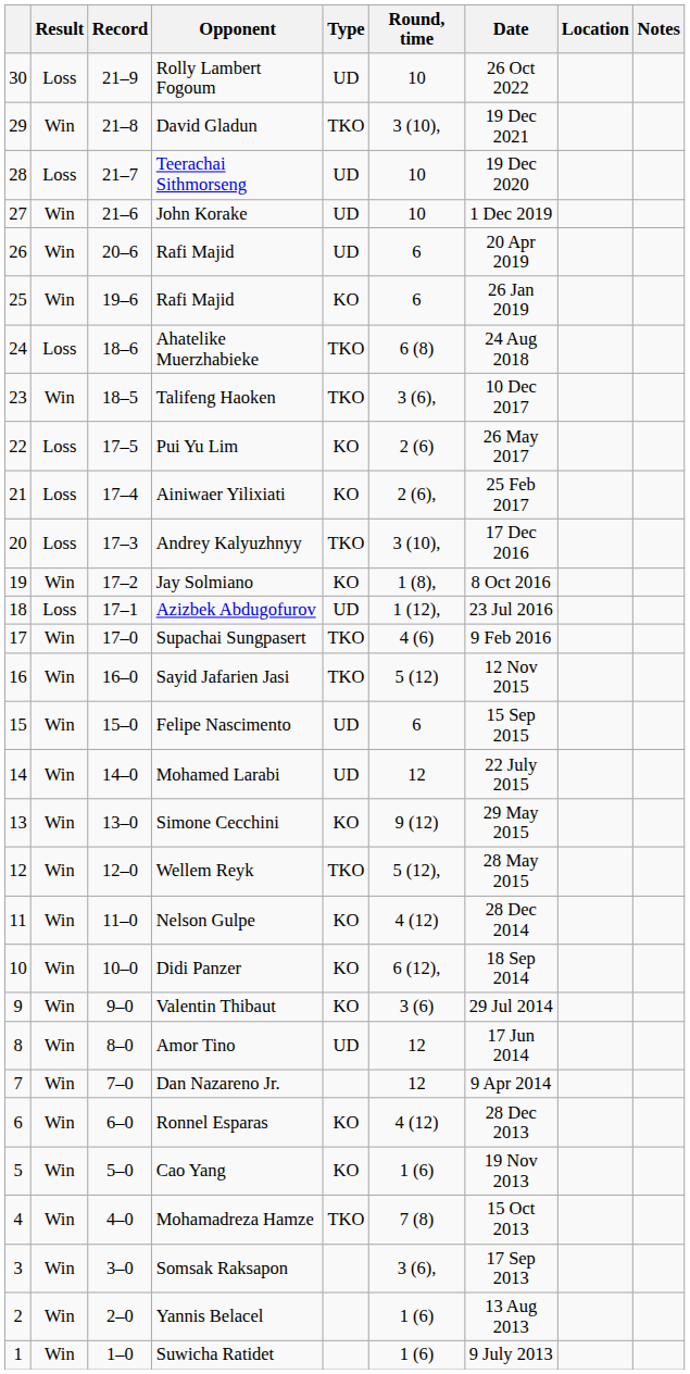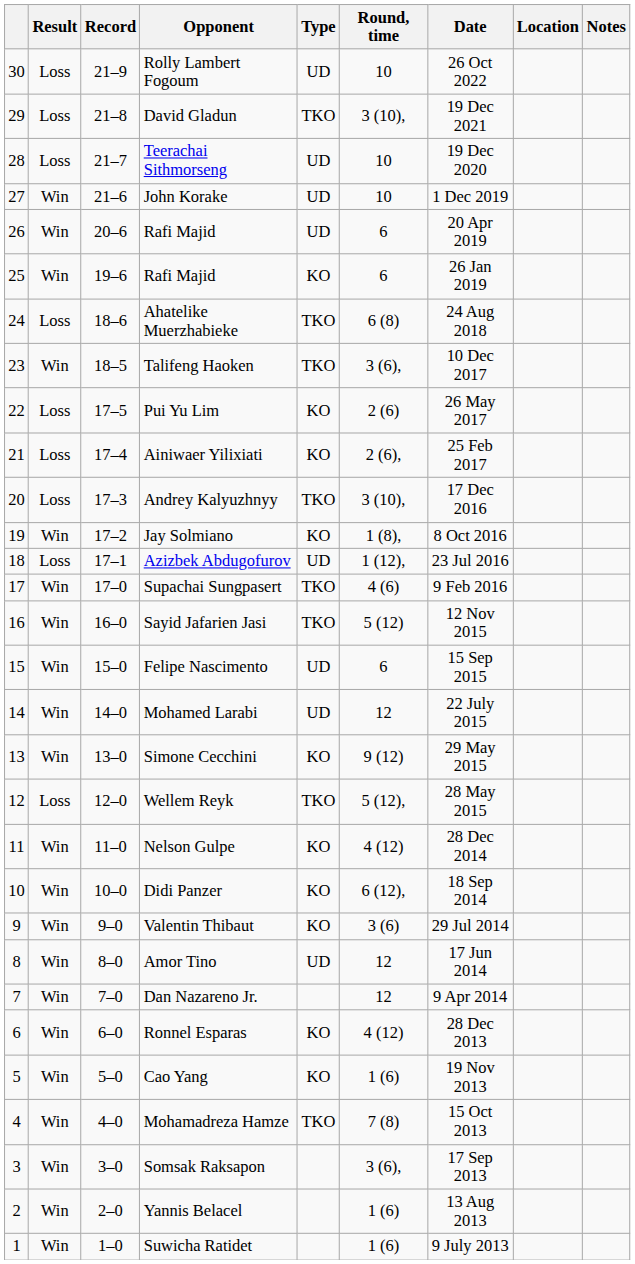David Gladun | Result: Win -> Loss
Wellem Reyk | Result: Win -> Loss
